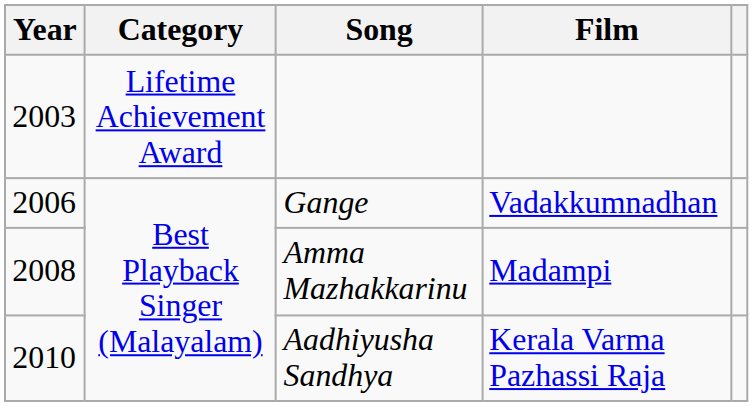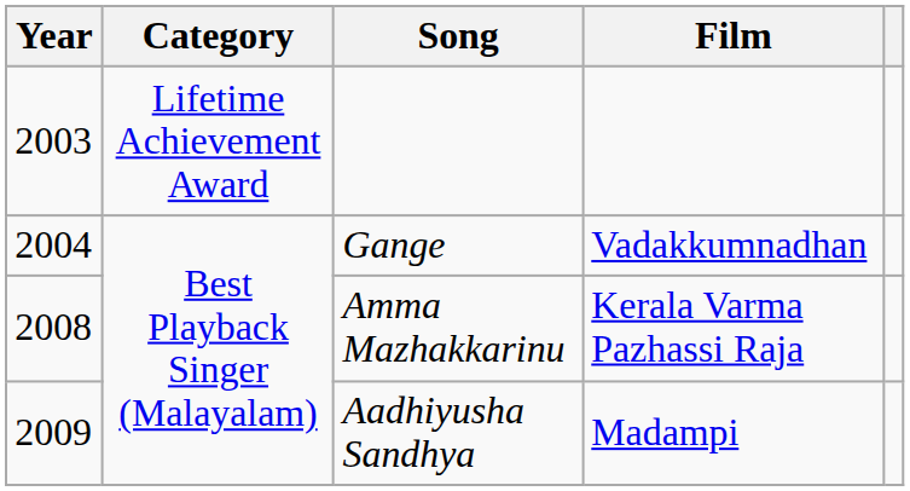Gange | Year: 2006 -> 2004
Amma Mazhakkarinu | Film: Madampi -> Kerala Varma Pazhassi Raja
Aadhiyusha Sandhya | Year: 2010 -> 2009
Aadhiyusha Sandhya | Film: Kerala Varma Pazhassi Raja -> Madampi
